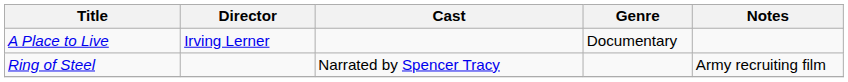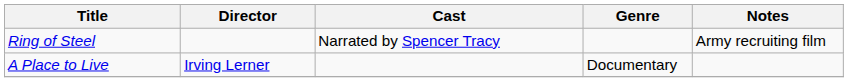rows swapped: A Place to Live <-> Ring of Steel
